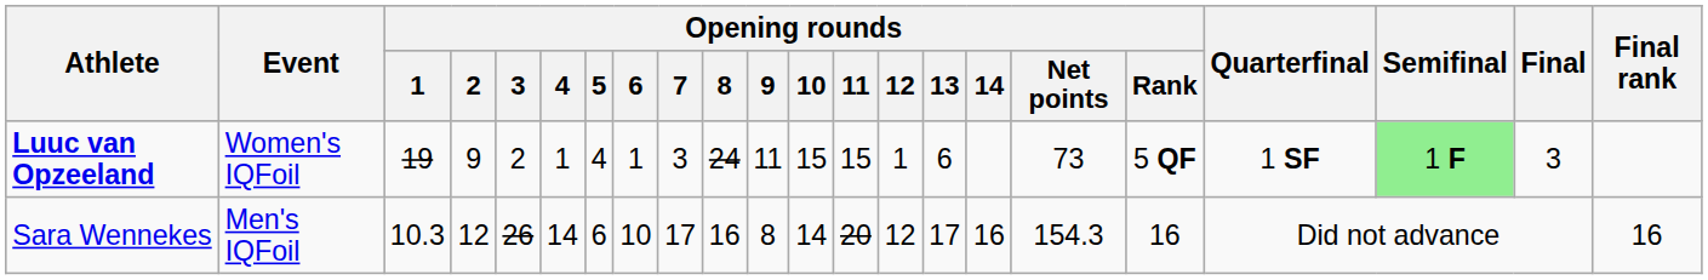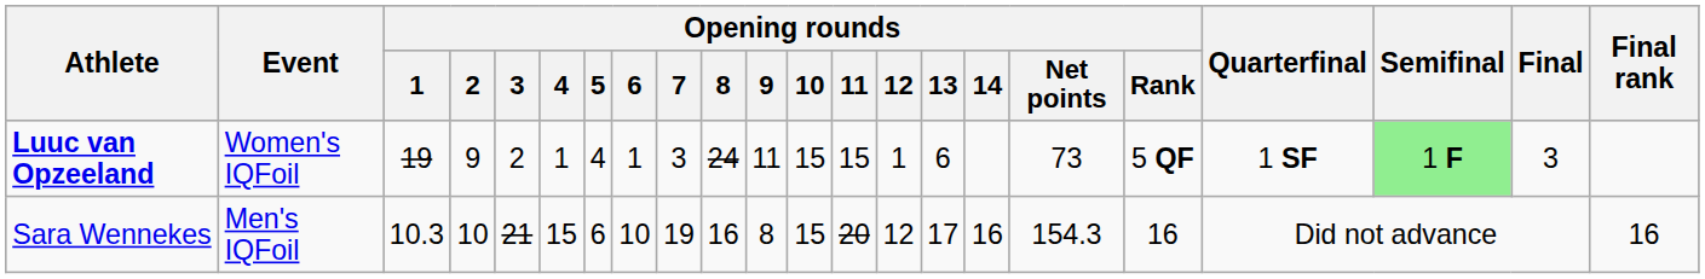Sara Wennekes | Opening rounds / 2: 12 -> 10
Sara Wennekes | Opening rounds / 3: 26 -> 21
Sara Wennekes | Opening rounds / 4: 14 -> 15
Sara Wennekes | Opening rounds / 7: 17 -> 19
Sara Wennekes | Opening rounds / 10: 14 -> 15
